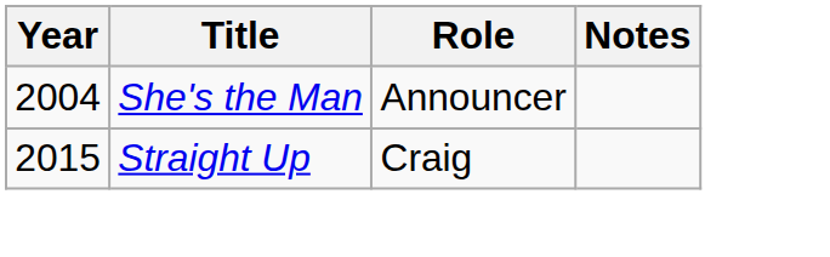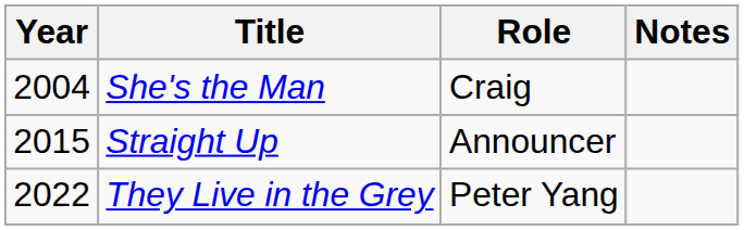She's the Man | Role: Announcer -> Craig
Straight Up | Role: Craig -> Announcer
+ row: 2022 | They Live in the Grey | Peter Yang
